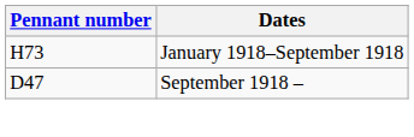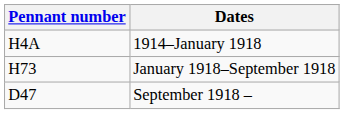+ row: H4A | 1914–January 1918
